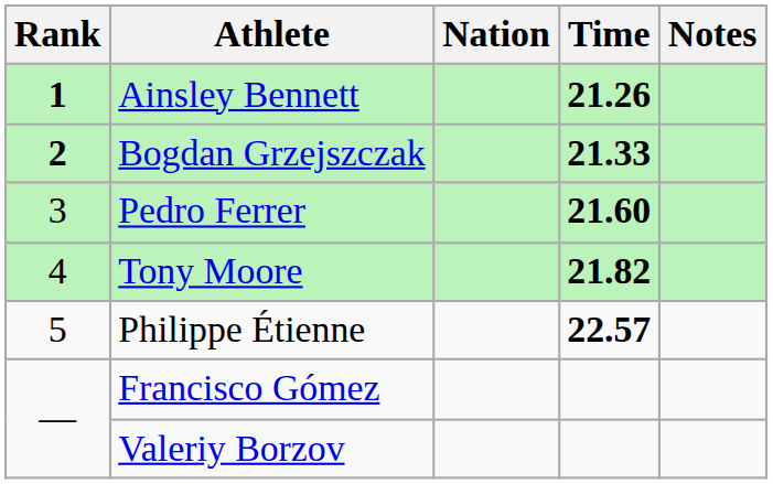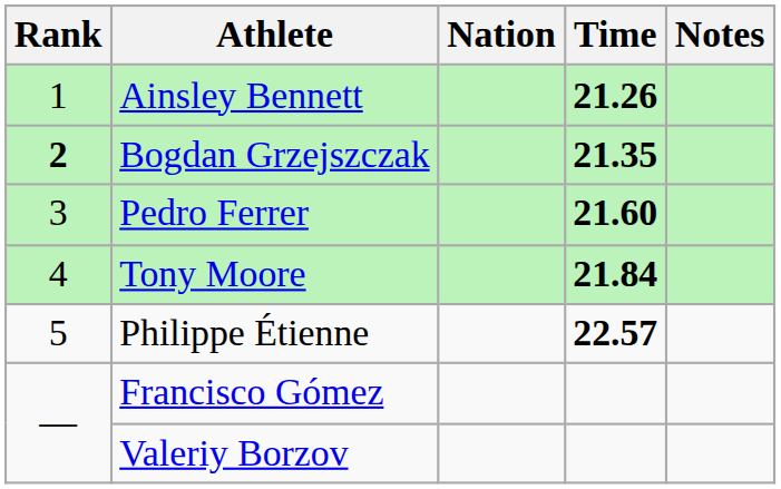Ainsley Bennett | Rank: bold -> normal
Bogdan Grzejszczak | Time: 21.33 -> 21.35
Tony Moore | Time: 21.82 -> 21.84
